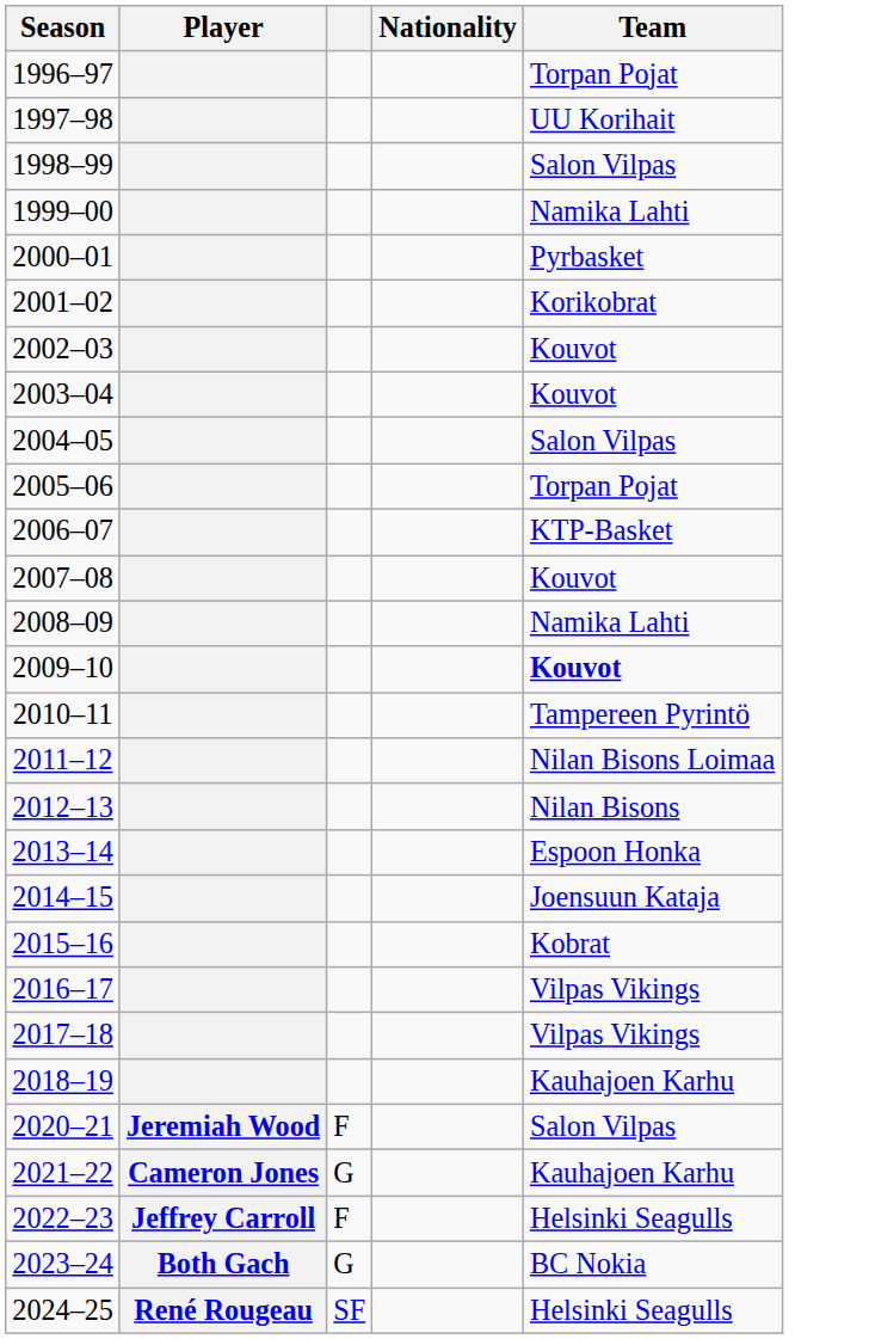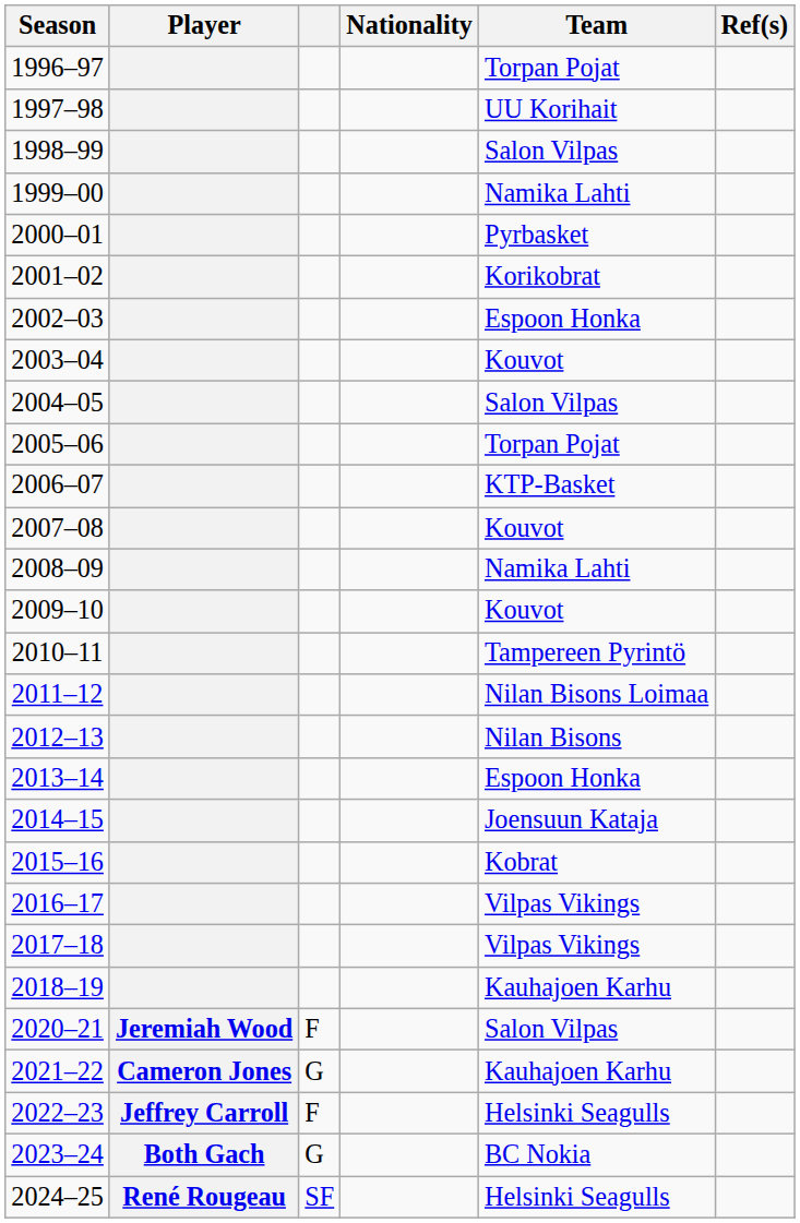+ column: Ref(s)
2002–03 | Team: Kouvot -> Espoon Honka
2009–10 | Team: bold -> normal
